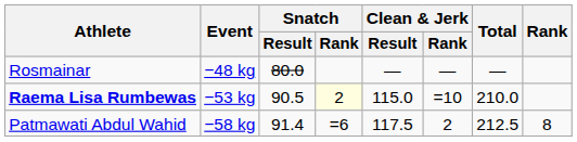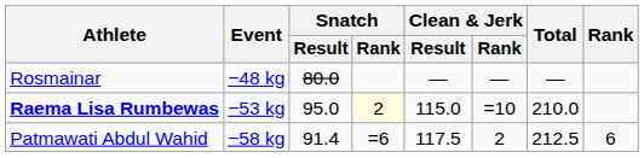Raema Lisa Rumbewas | Snatch / Result: 90.5 -> 95.0
Patmawati Abdul Wahid | Rank: 8 -> 6
